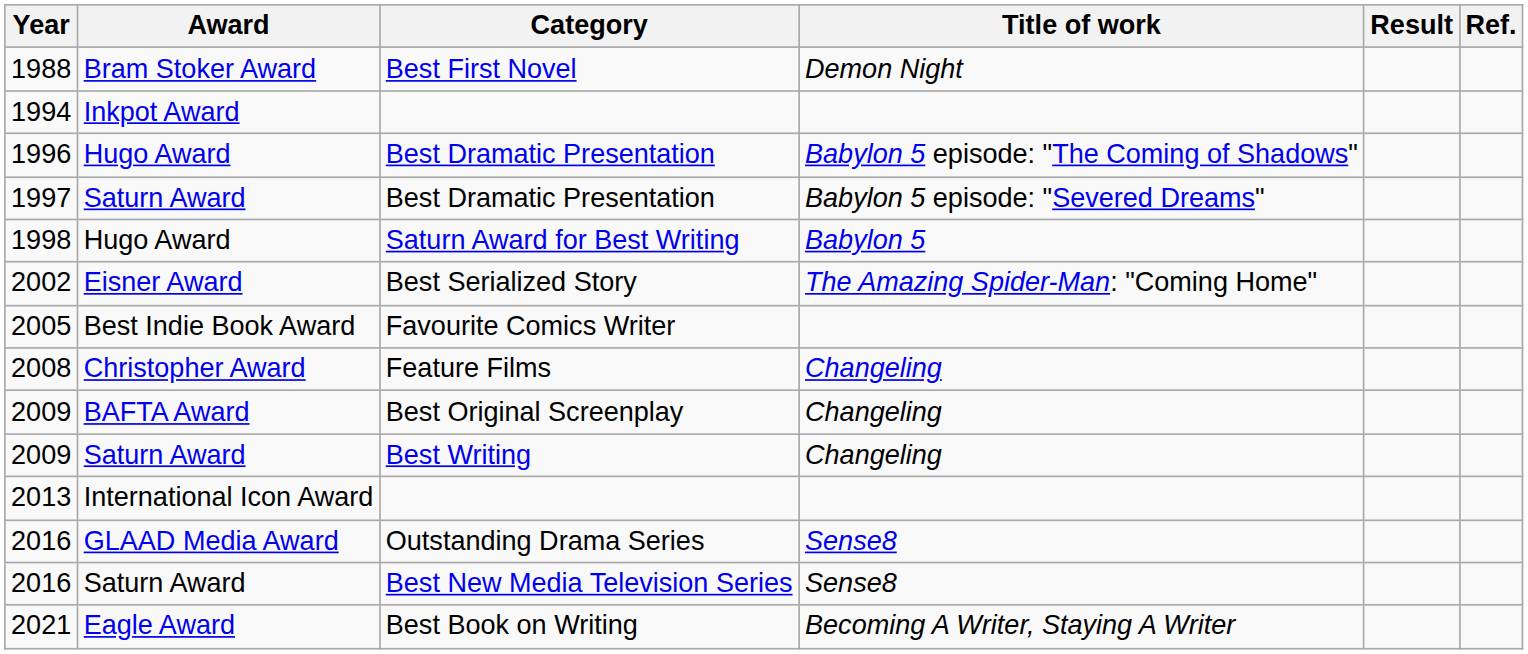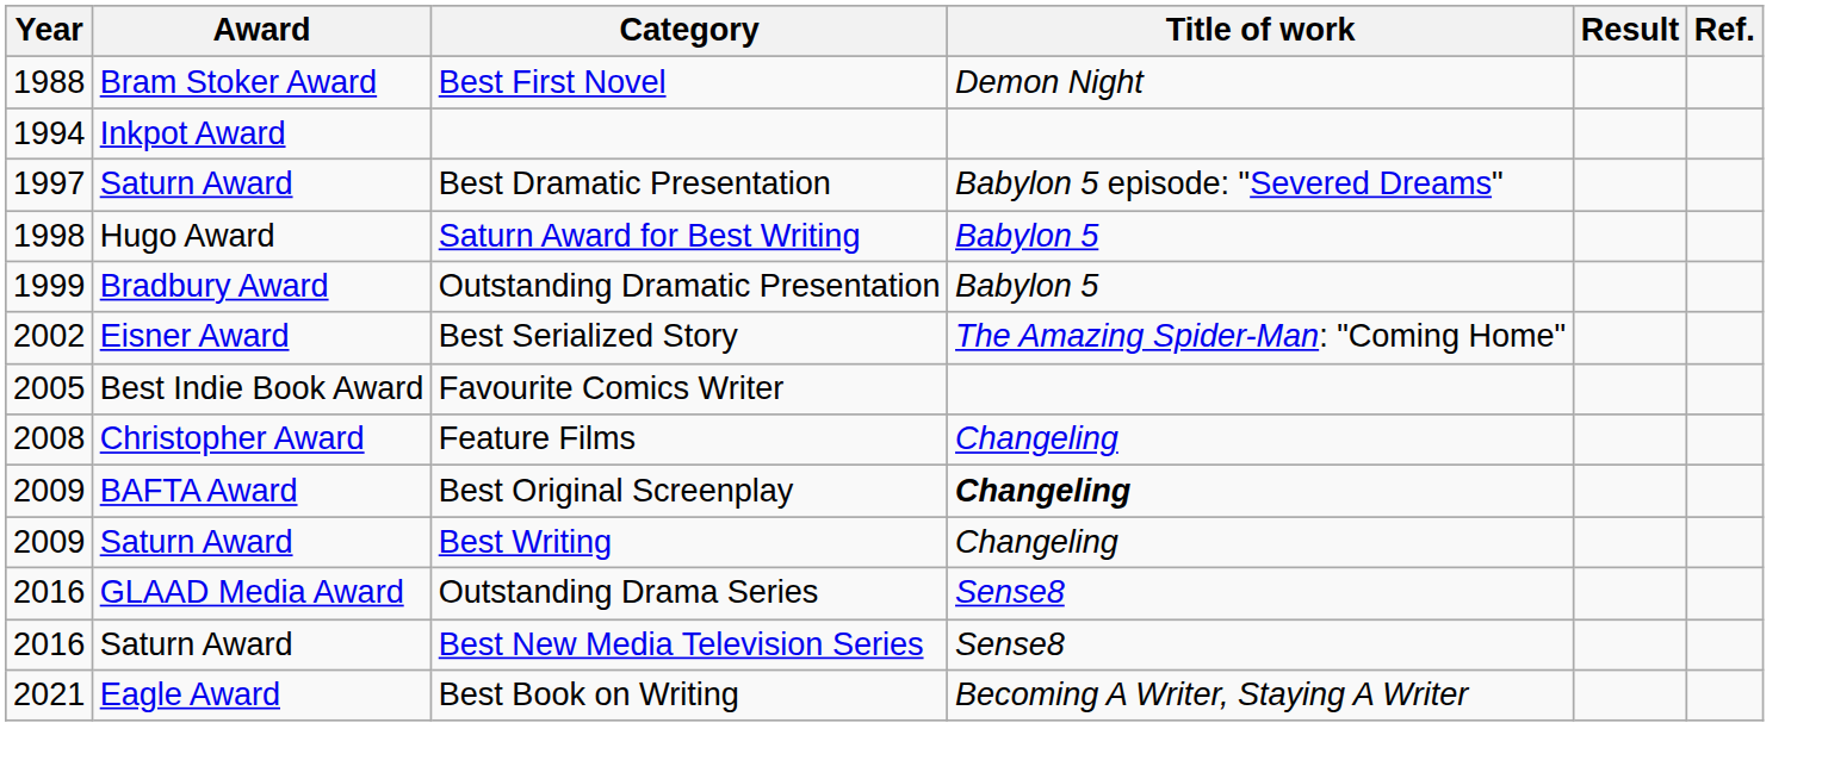- row: 1996 | Hugo Award | Best Dramatic Presentation | Babylon 5 episode: "The Coming of Shadows"
+ row: 1999 | Bradbury Award | Outstanding Dramatic Presentation | Babylon 5
2009 / Best Original Screenplay | Title of work: normal -> bold
- row: 2013 | International Icon Award
